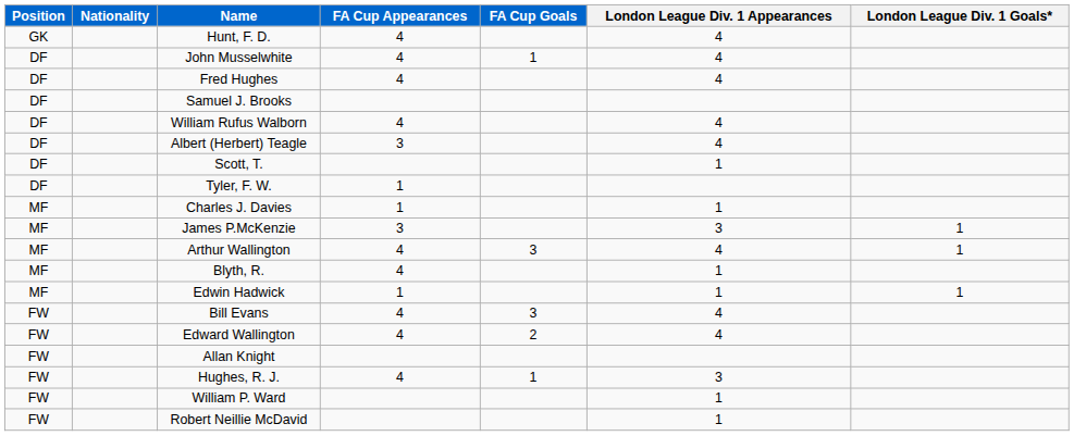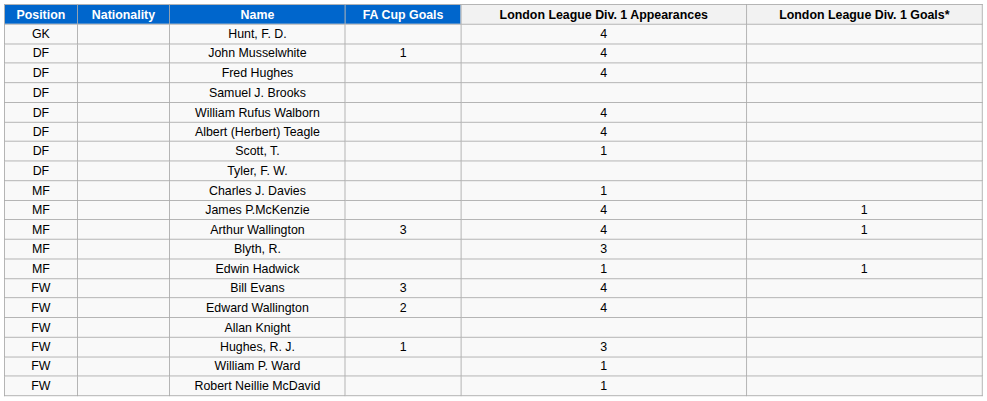- column: FA Cup Appearances | 4 | 4 | 4 | 4 | 3 | 1 | 1 | 3 | 4 | 4 | 1 | 4 | 4 | 4
James P.McKenzie | London League Div. 1 Appearances: 3 -> 4
Blyth, R. | London League Div. 1 Appearances: 1 -> 3
